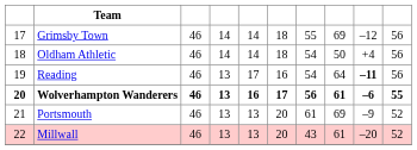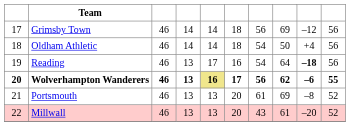Grimsby Town | column 7: 55 -> 56
Reading | column 9: –11 -> –18
Wolverhampton Wanderers | column 5: no background -> khaki background
Wolverhampton Wanderers | column 8: 61 -> 62
Portsmouth | column 9: –9 -> –8
